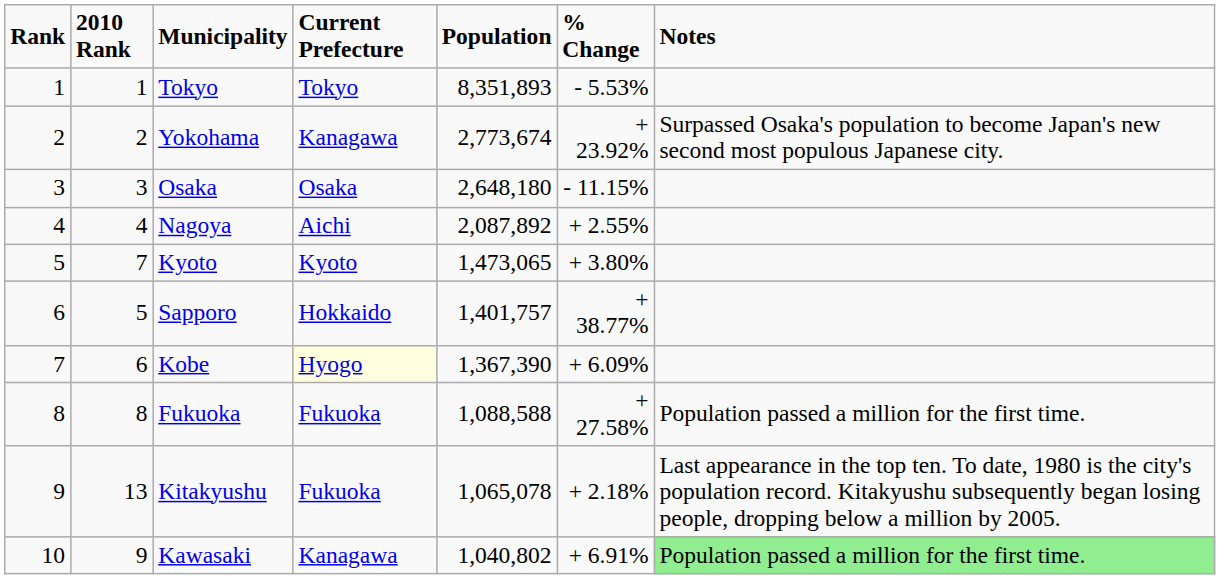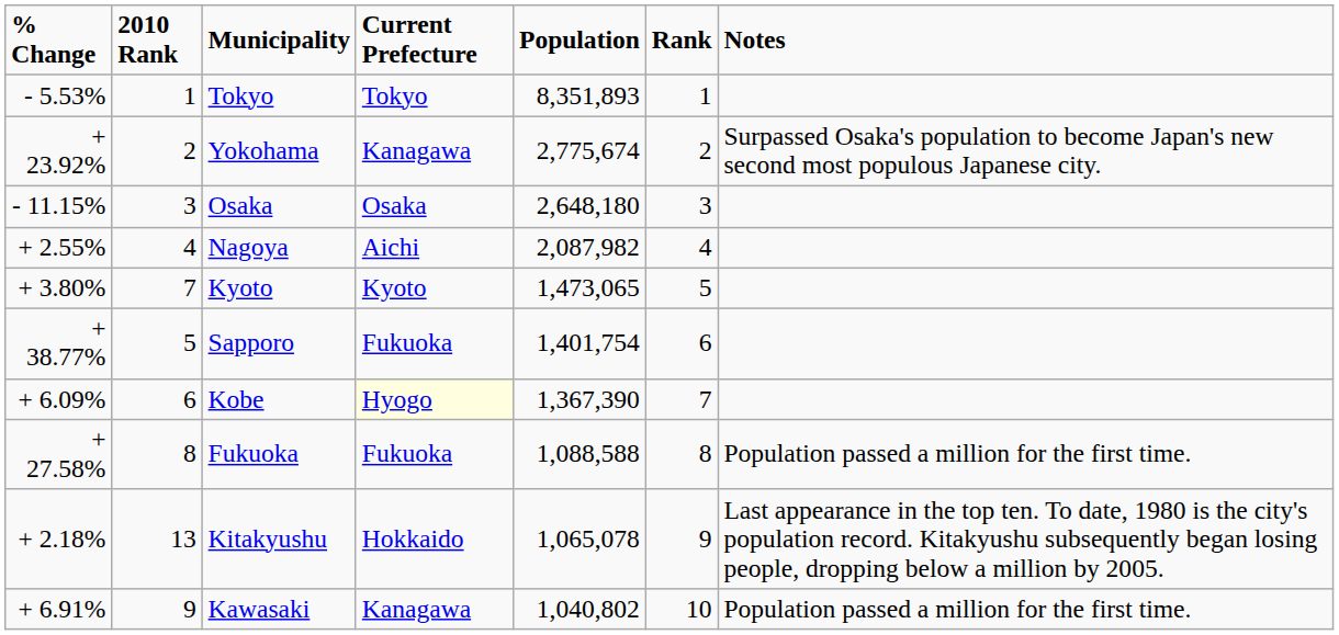columns swapped: Rank <-> % Change
Yokohama | Population: 2,773,674 -> 2,775,674
Nagoya | Population: 2,087,892 -> 2,087,982
Sapporo | Current Prefecture: Hokkaido -> Fukuoka
Sapporo | Population: 1,401,757 -> 1,401,754
Kitakyushu | Current Prefecture: Fukuoka -> Hokkaido
Kawasaki | Notes: lightgreen background -> no background
